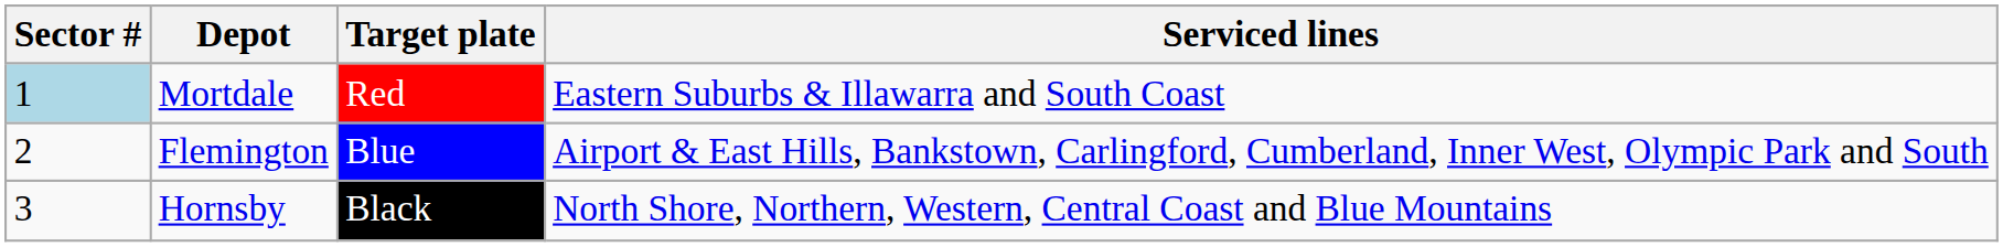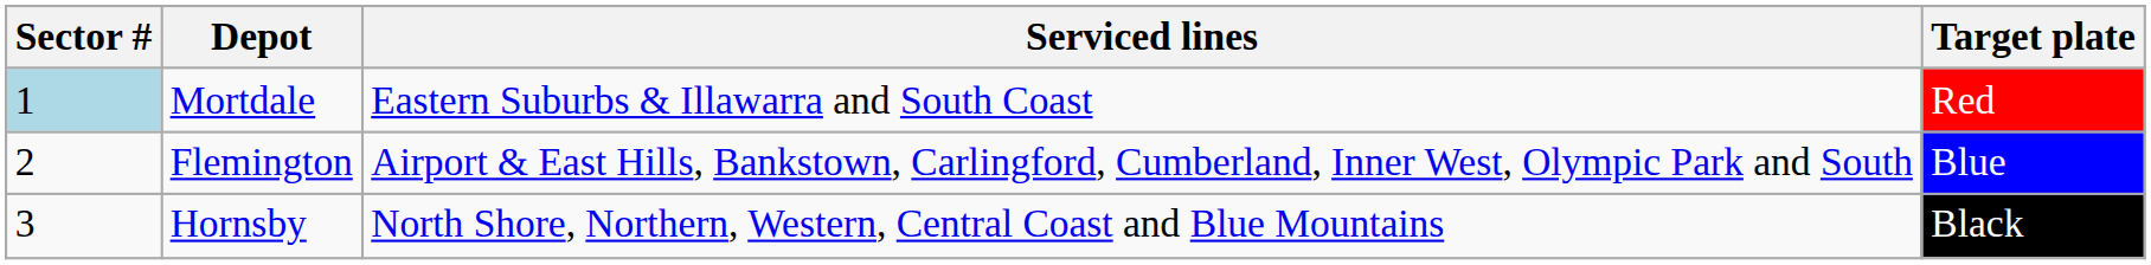columns swapped: Serviced lines <-> Target plate
